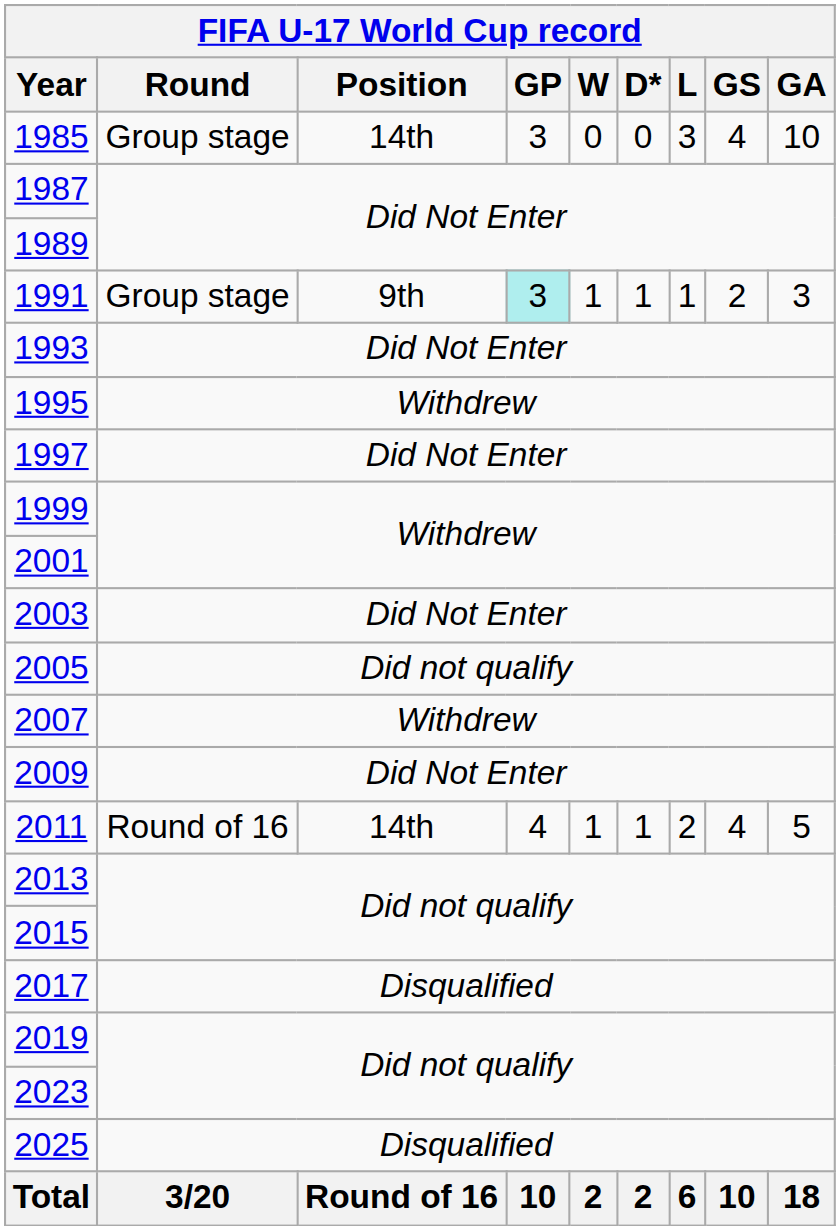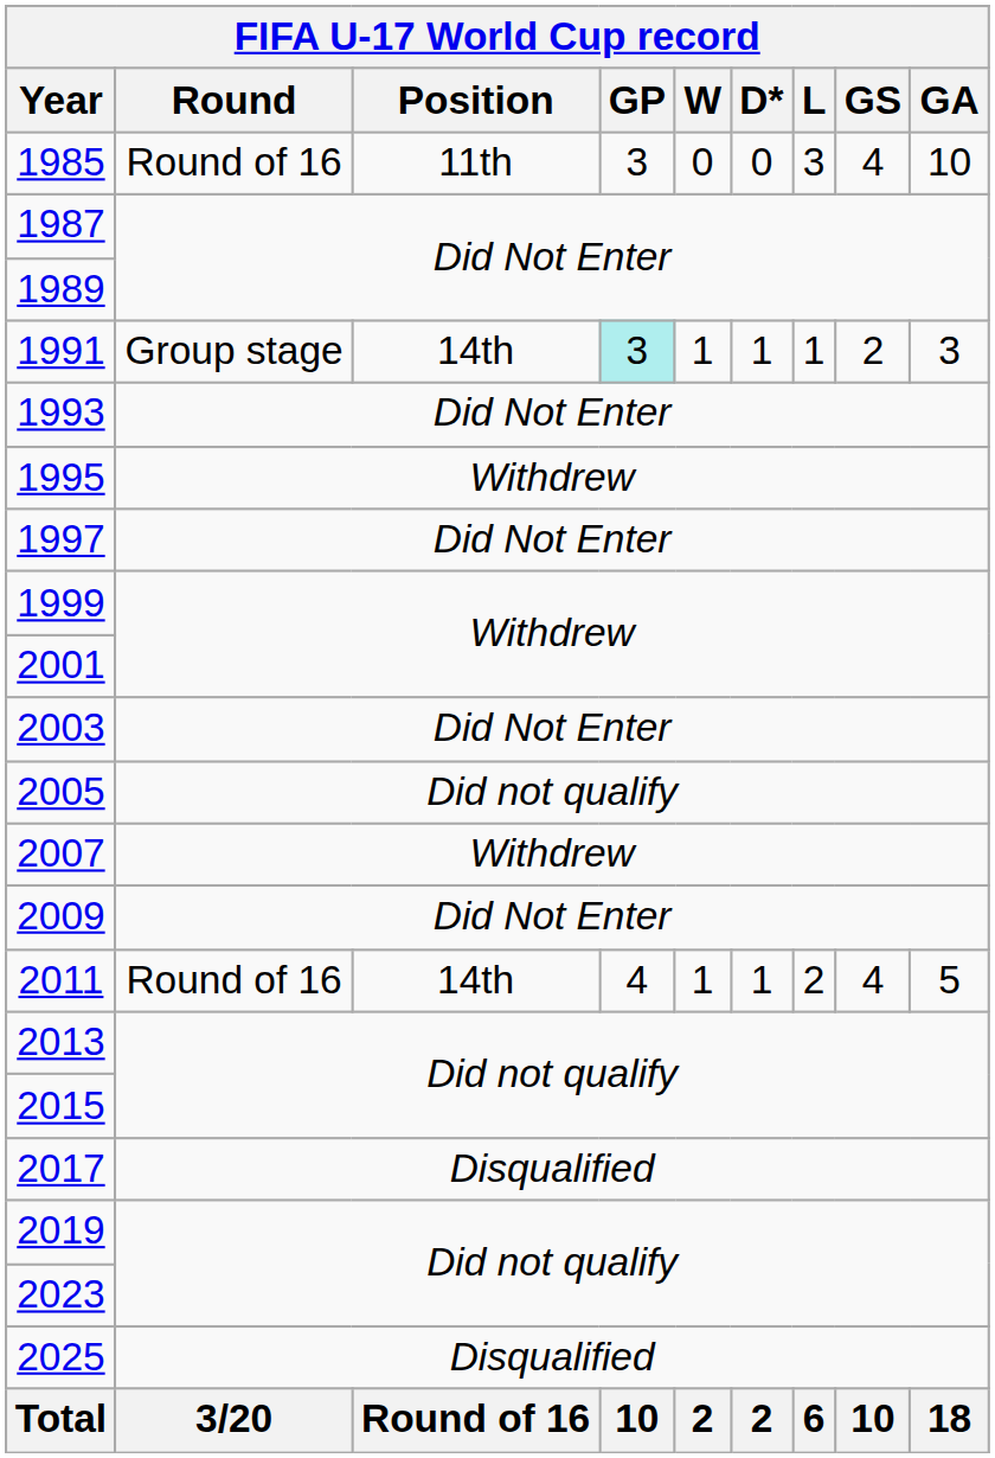1985 | Round: Group stage -> Round of 16
1985 | Position: 14th -> 11th
1991 | Position: 9th -> 14th
